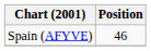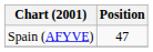Spain (AFYVE) | Position: 46 -> 47
